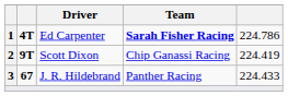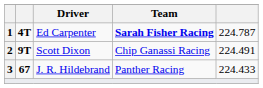Ed Carpenter | column 5: 224.786 -> 224.787
Scott Dixon | column 5: 224.419 -> 224.491
